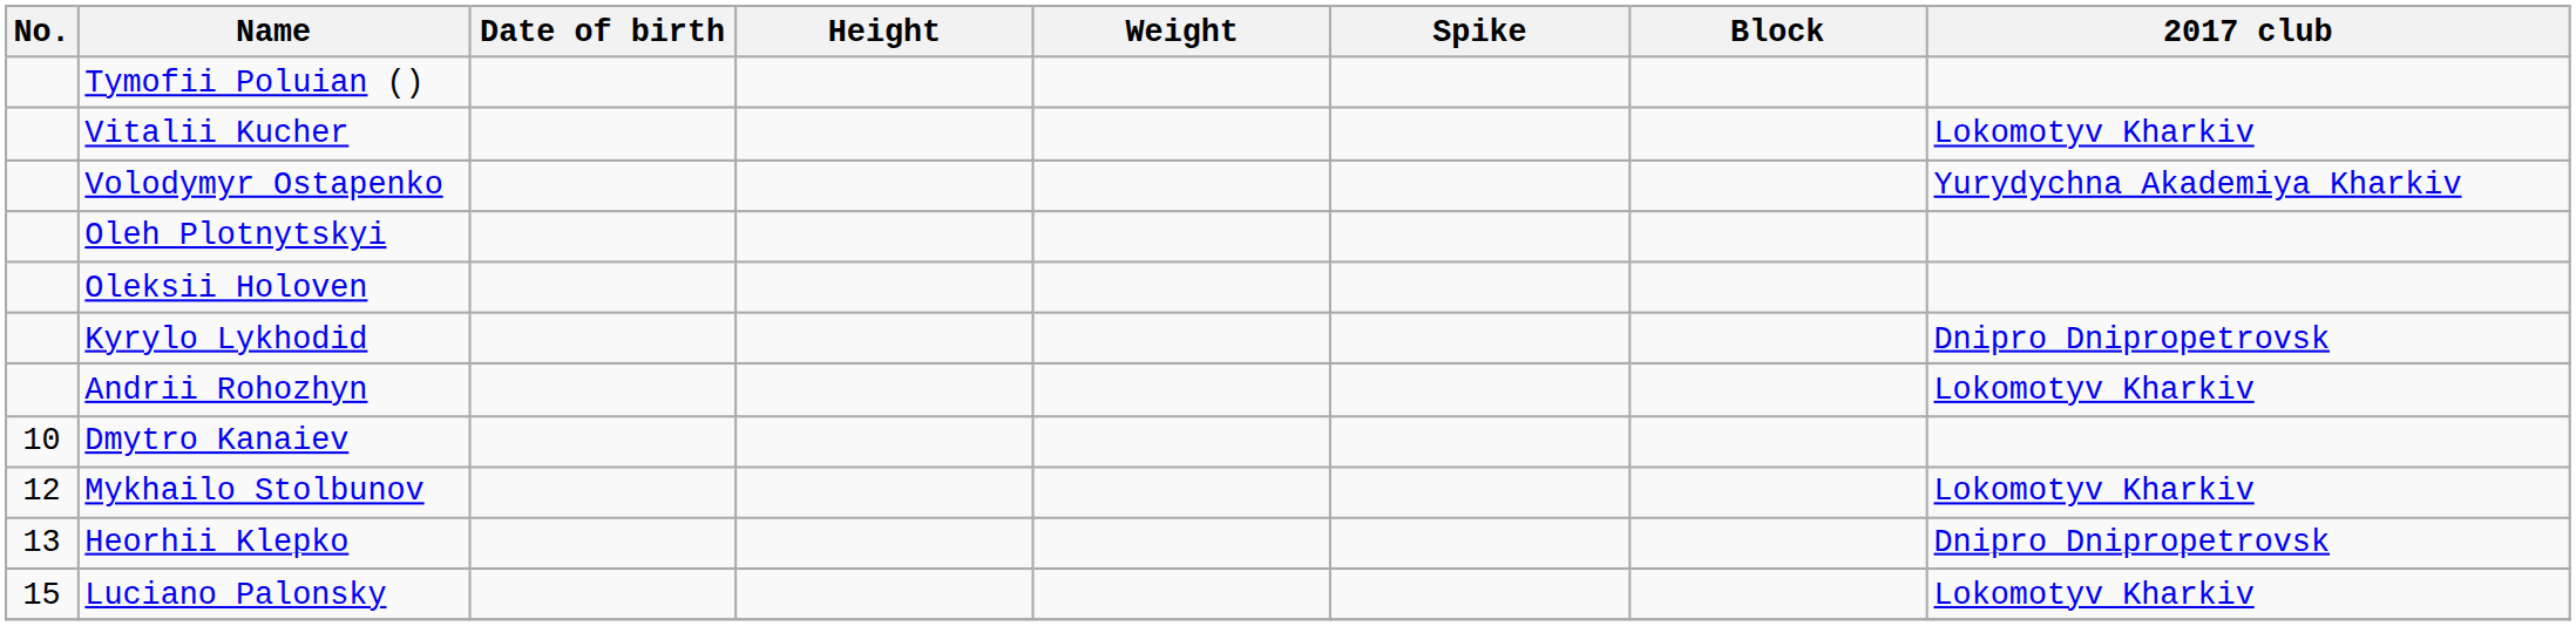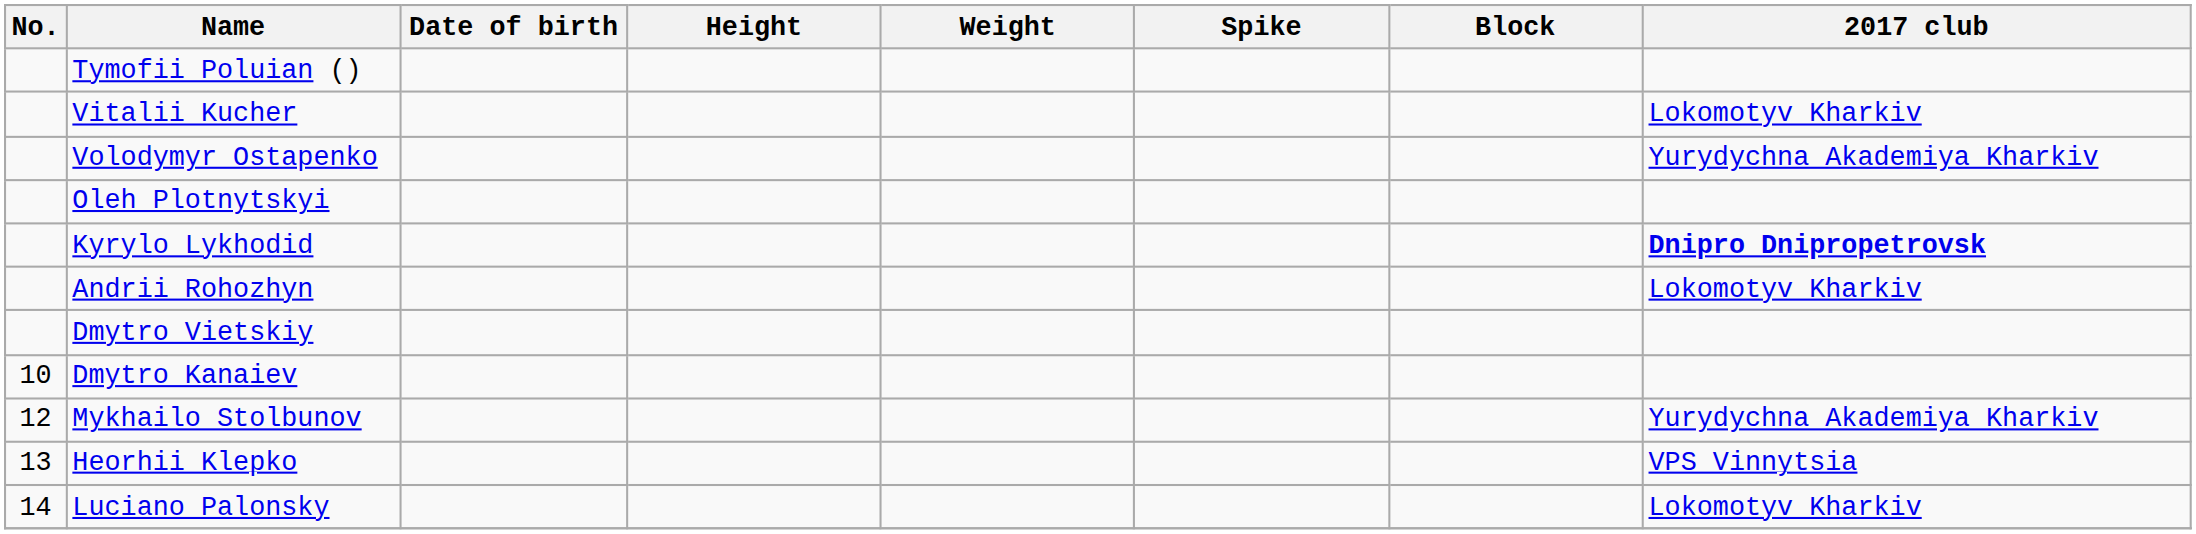- row: Oleksii Holoven
Kyrylo Lykhodid | 2017 club: normal -> bold
+ row: Dmytro Vietskiy
Mykhailo Stolbunov | 2017 club: Lokomotyv Kharkiv -> Yurydychna Akademiya Kharkiv
Heorhii Klepko | 2017 club: Dnipro Dnipropetrovsk -> VPS Vinnytsia
Luciano Palonsky | No.: 15 -> 14
